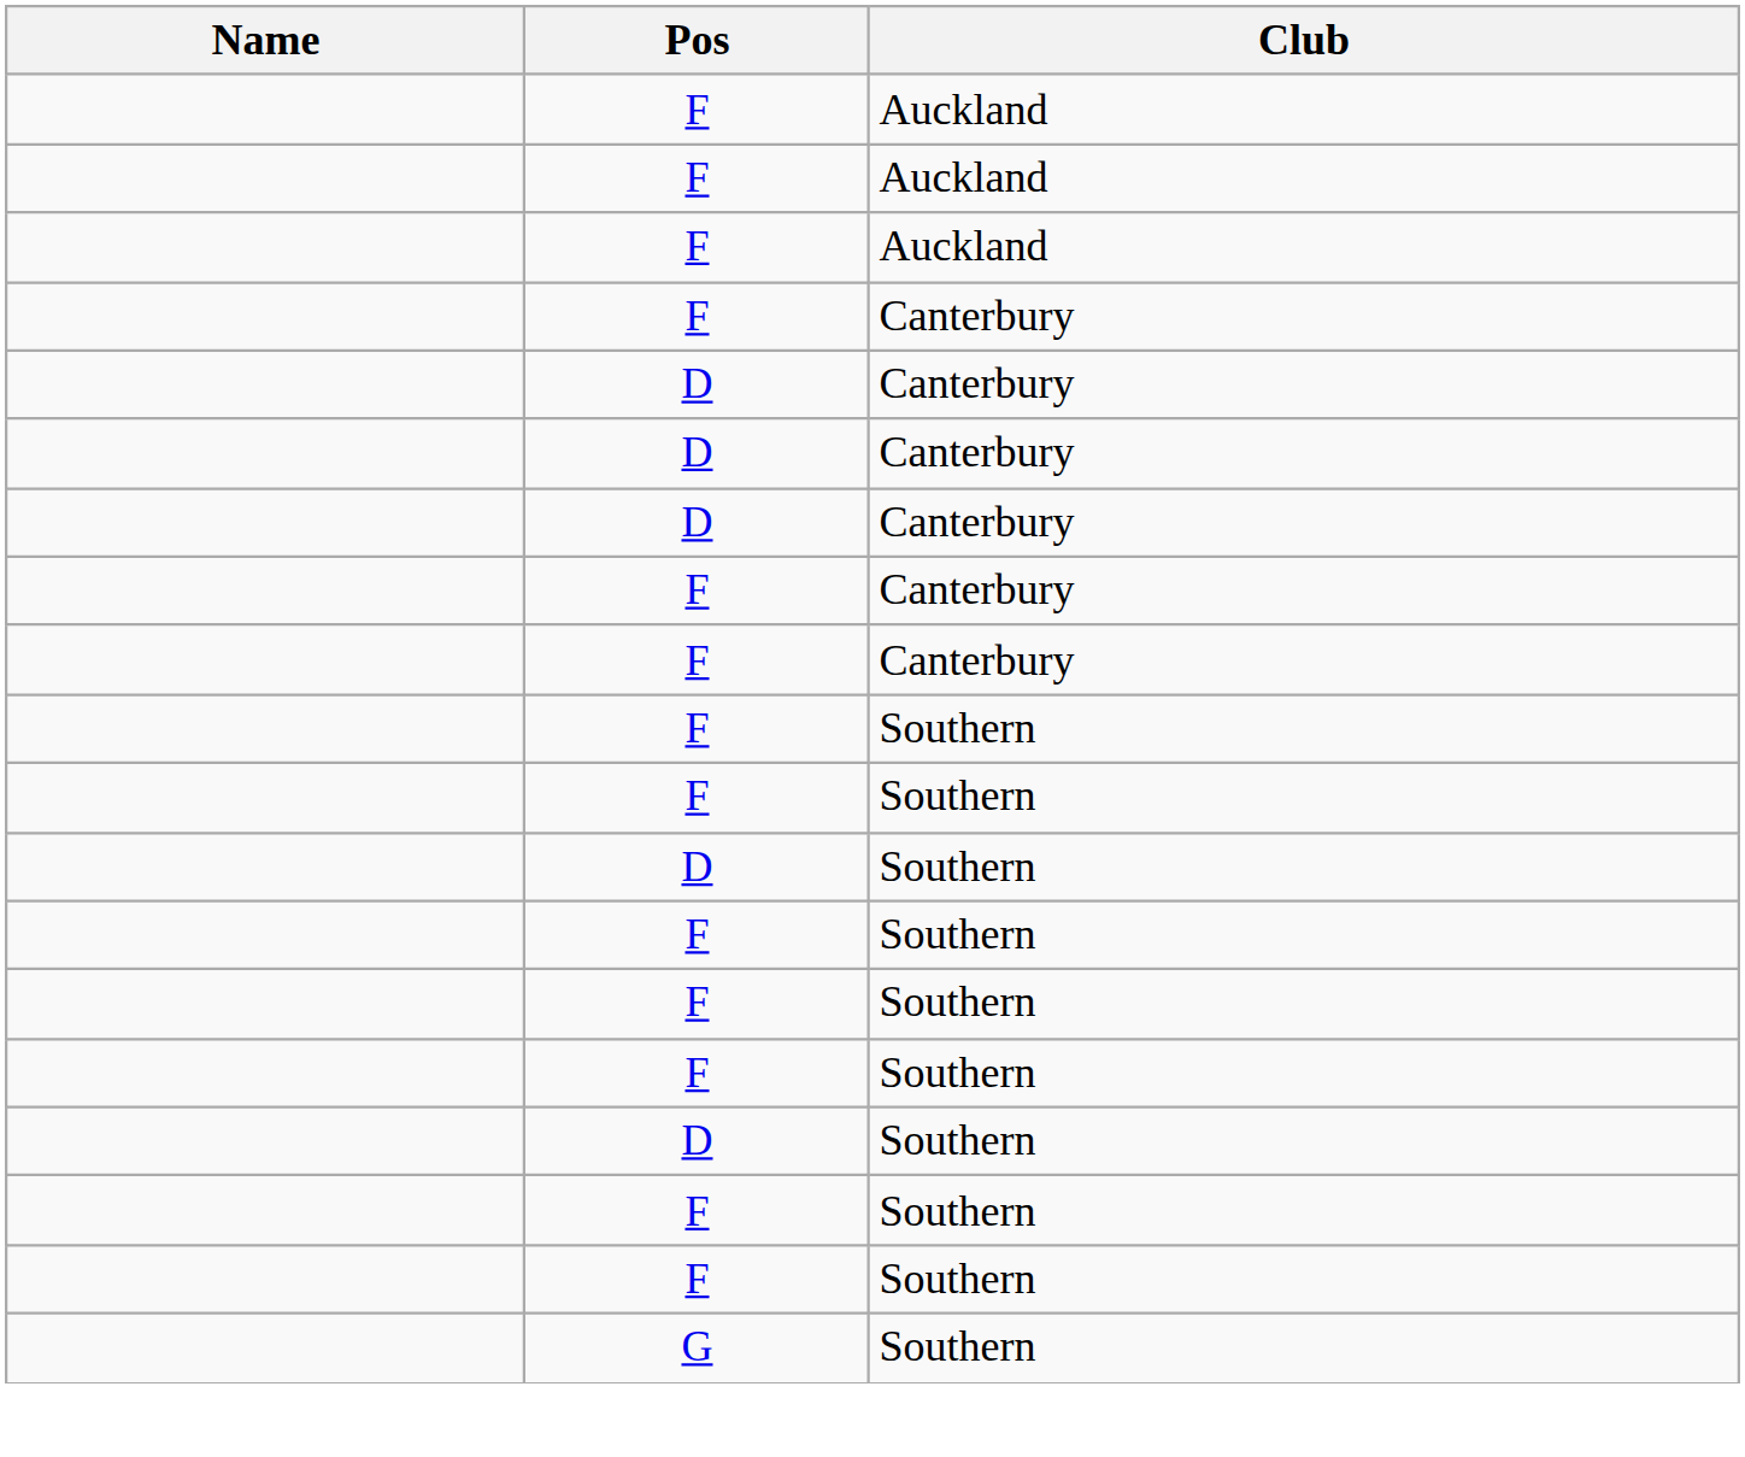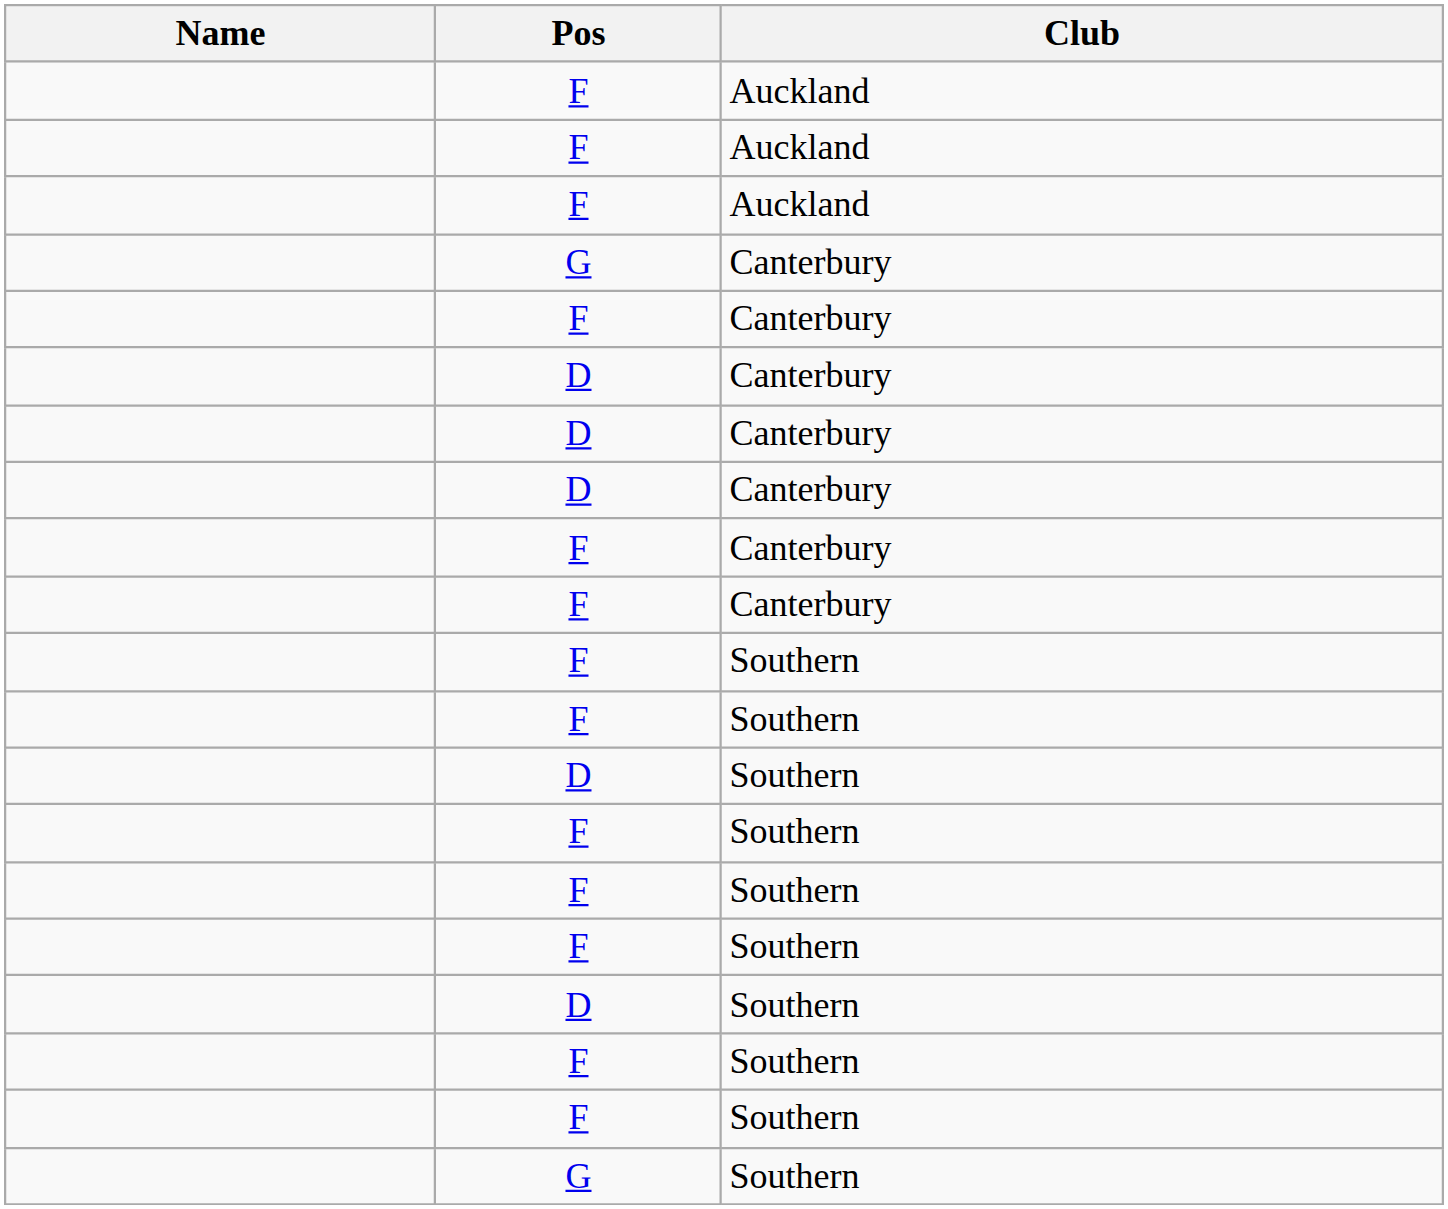+ row: G | Canterbury
